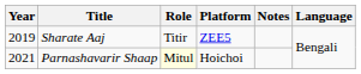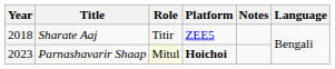Sharate Aaj | Year: 2019 -> 2018
Parnashavarir Shaap | Year: 2021 -> 2023
Parnashavarir Shaap | Platform: normal -> bold
